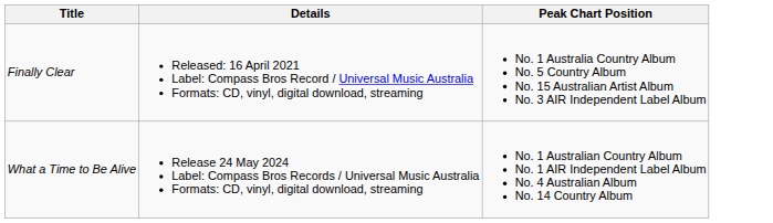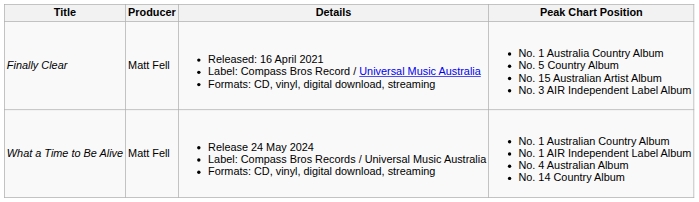+ column: Producer | Matt Fell | Matt Fell
